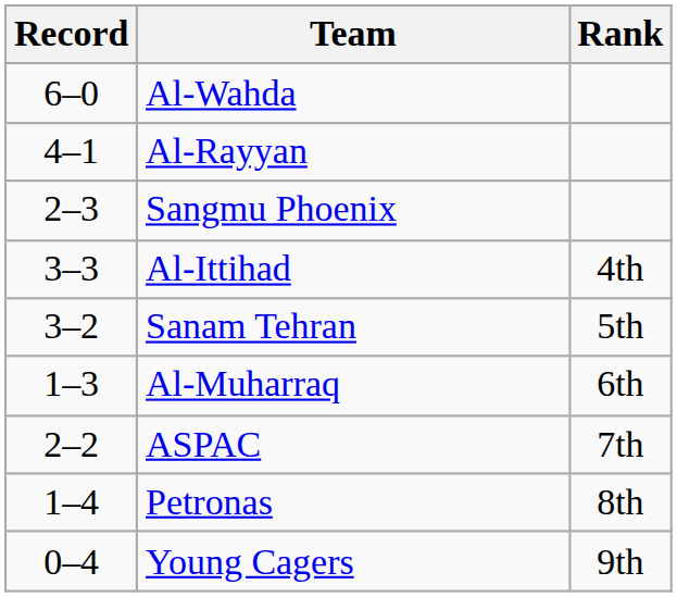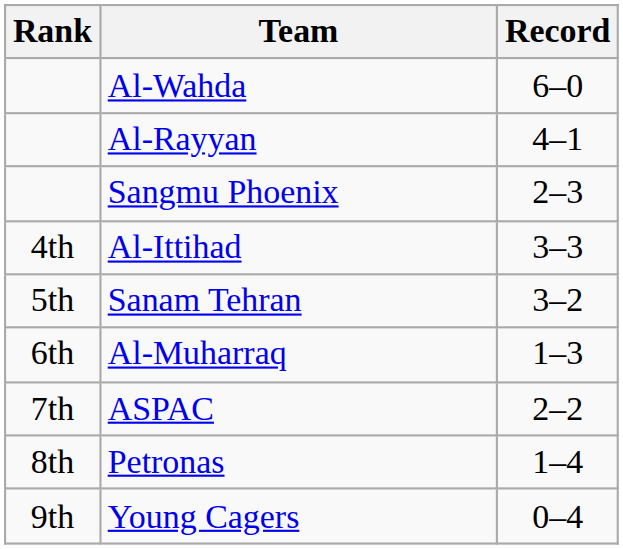columns swapped: Rank <-> Record
